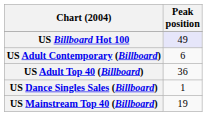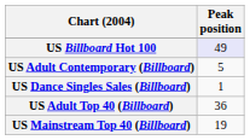US Adult Contemporary (Billboard) | Peak position: 6 -> 5
rows swapped: US Adult Top 40 (Billboard) <-> US Dance Singles Sales (Billboard)
